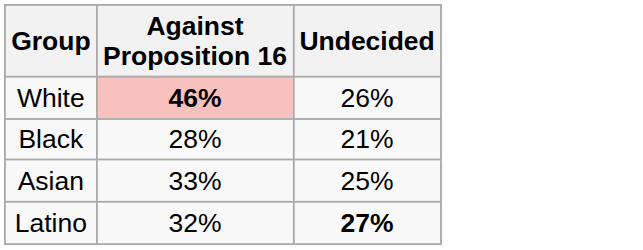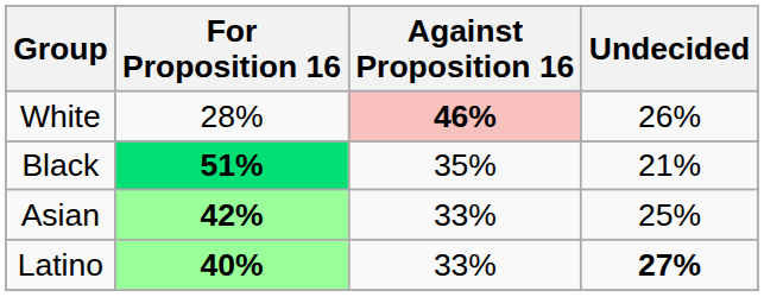+ column: For Proposition 16 | 28% | 51% | 42% | 40%
Black | Against Proposition 16: 28% -> 35%
Latino | Against Proposition 16: 32% -> 33%
